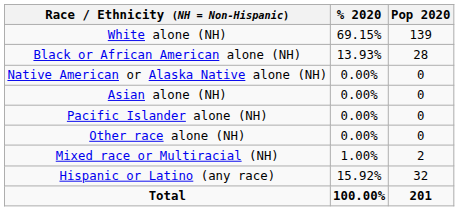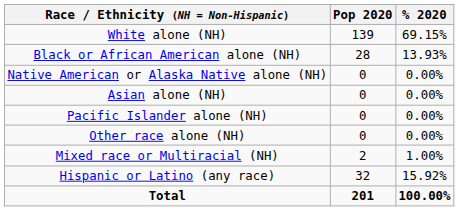columns swapped: Pop 2020 <-> % 2020
